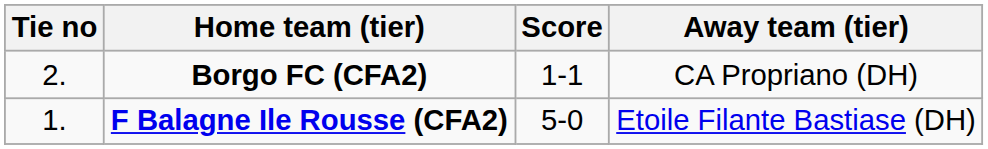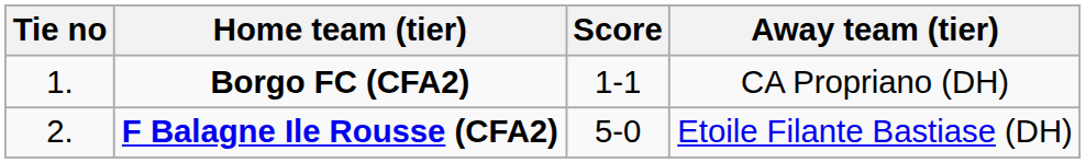Borgo FC (CFA2) | Tie no: 2. -> 1.
F Balagne Ile Rousse (CFA2) | Tie no: 1. -> 2.
